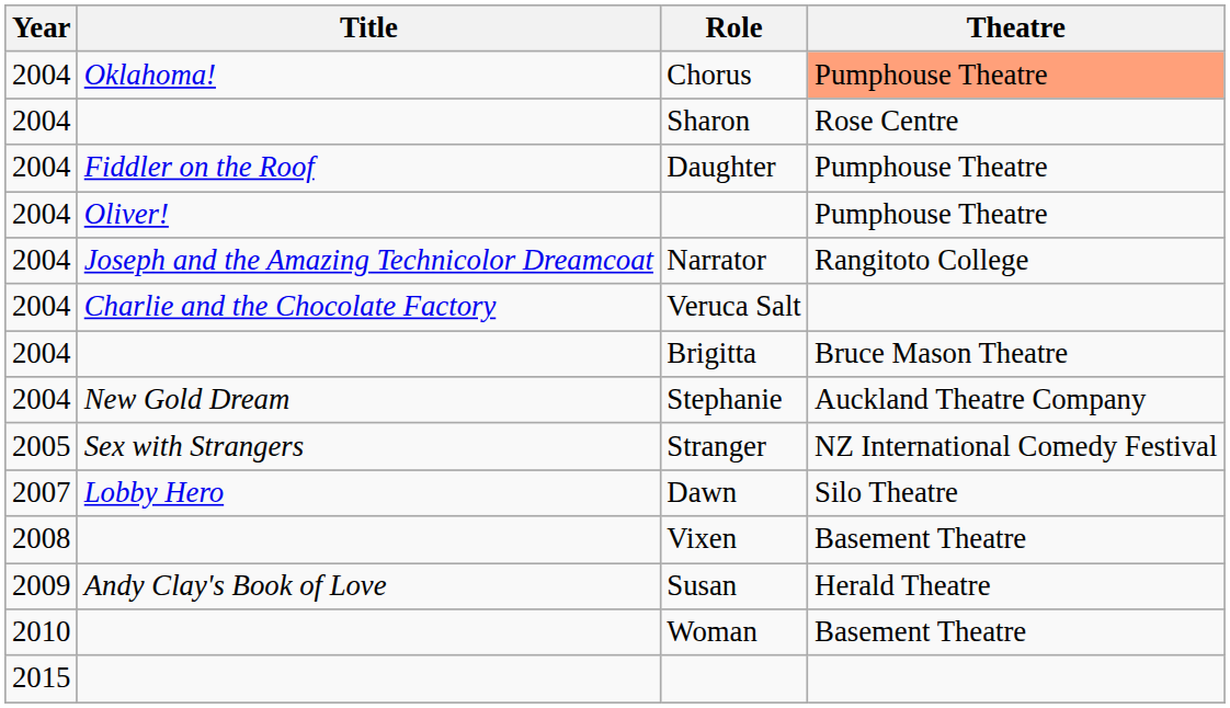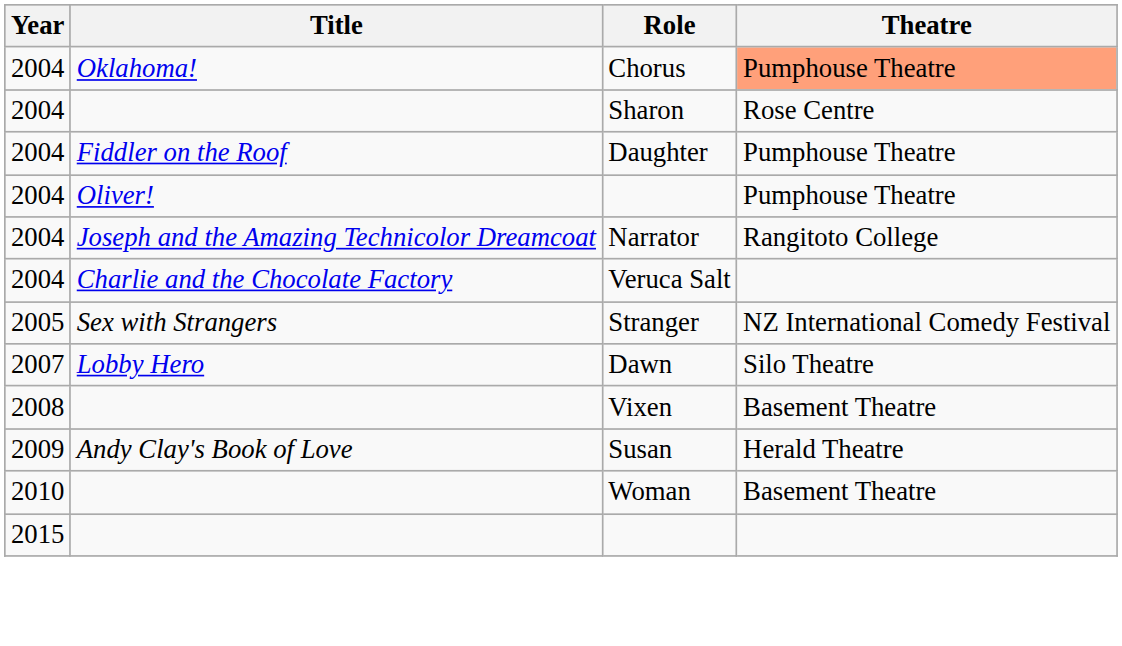- row: 2004 | Brigitta | Bruce Mason Theatre
- row: 2004 | New Gold Dream | Stephanie | Auckland Theatre Company
